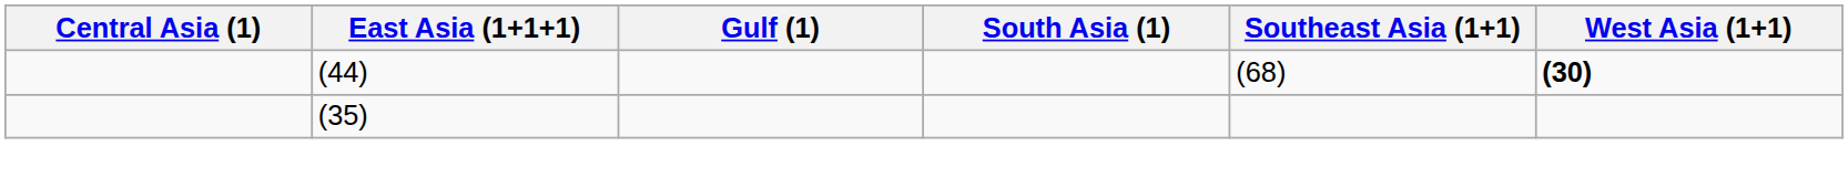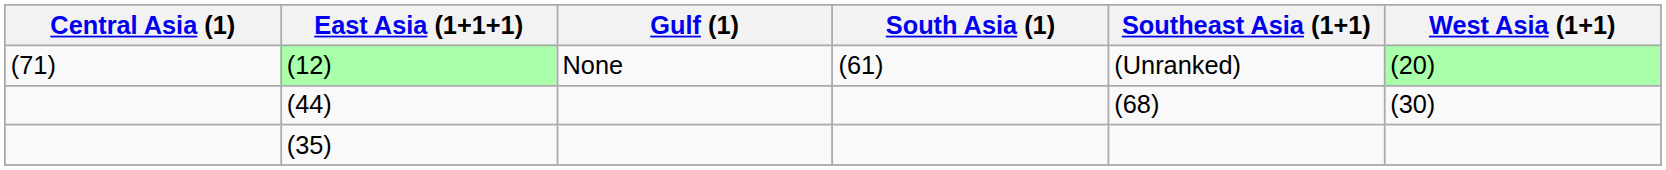+ row: (71) | (12) | None | (61) | (Unranked) | (20)
(44) | West Asia (1+1): bold -> normal
